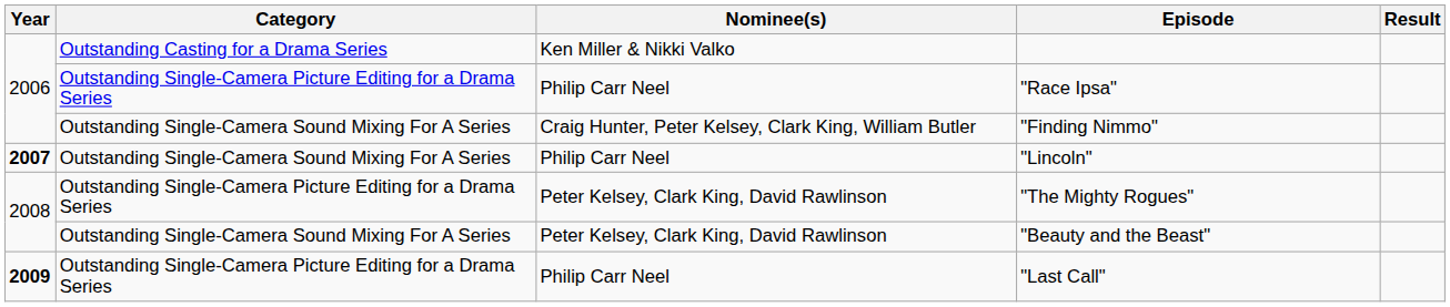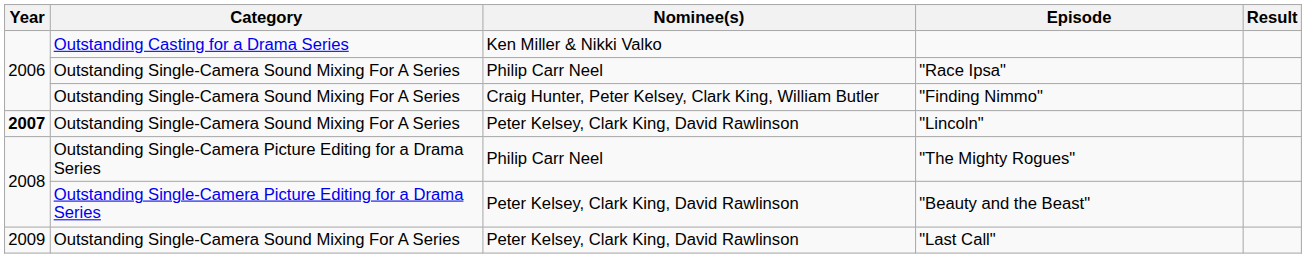"Race Ipsa" | Category: Outstanding Single-Camera Picture Editing for a Drama Series -> Outstanding Single-Camera Sound Mixing For A Series
"Lincoln" | Nominee(s): Philip Carr Neel -> Peter Kelsey, Clark King, David Rawlinson
"The Mighty Rogues" | Nominee(s): Peter Kelsey, Clark King, David Rawlinson -> Philip Carr Neel
"Beauty and the Beast" | Category: Outstanding Single-Camera Sound Mixing For A Series -> Outstanding Single-Camera Picture Editing for a Drama Series
"Last Call" | Year: bold -> normal
"Last Call" | Category: Outstanding Single-Camera Picture Editing for a Drama Series -> Outstanding Single-Camera Sound Mixing For A Series
"Last Call" | Nominee(s): Philip Carr Neel -> Peter Kelsey, Clark King, David Rawlinson
